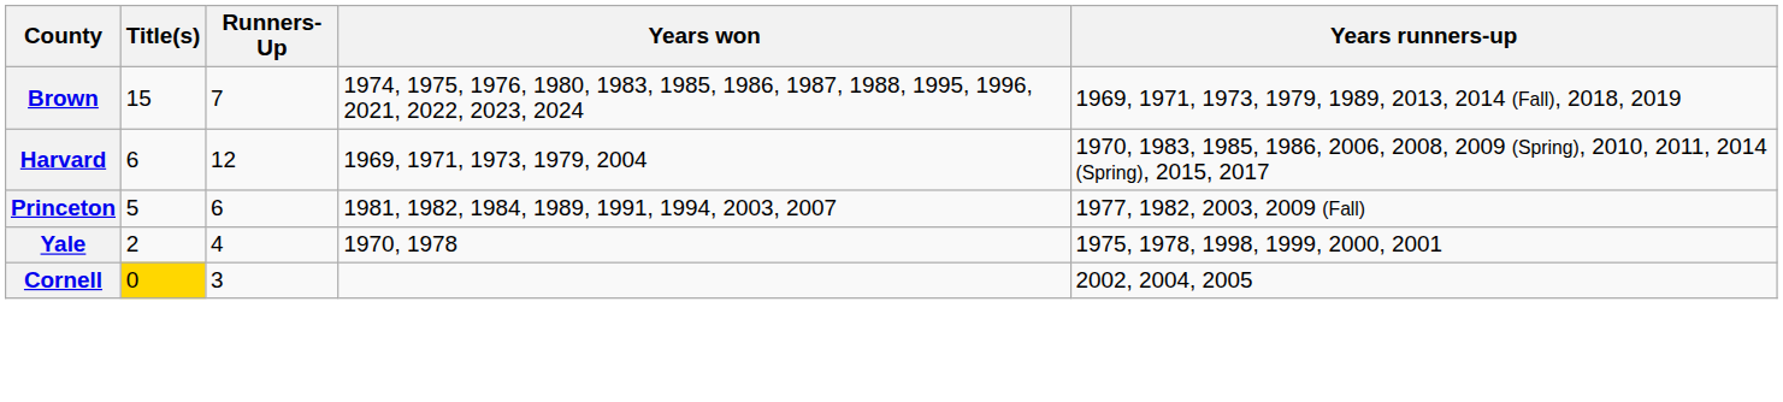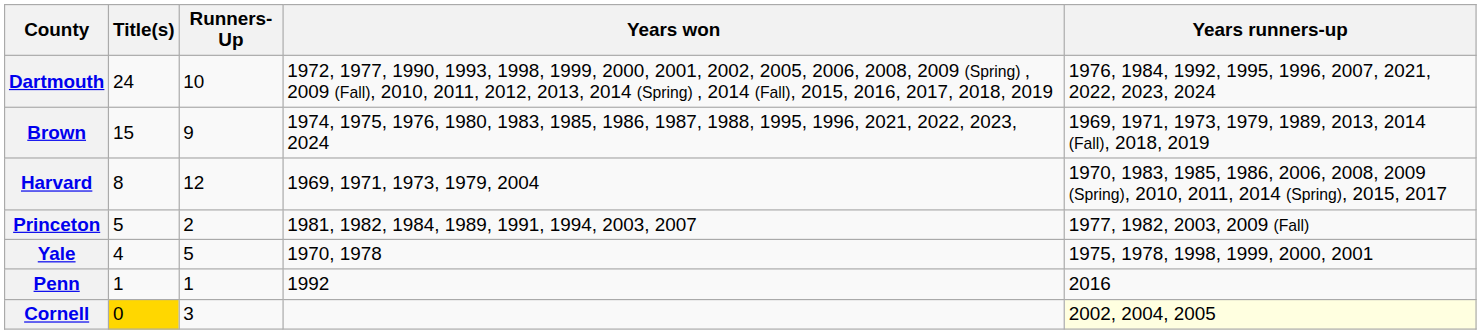+ row: Dartmouth | 24 | 10 | 1972, 1977, 1990, 1993, 1998, 1999, 2000, 2001, 2002, 2005, 2006, 2008, 2009 (Spring) , 2009 (Fall), 2010, 2011, 2012, 2013, 2014 (Spring) , 2014 (Fall), 2015, 2016, 2017, 2018, 2019 | 1976, 1984, 1992, 1995, 1996, 2007, 2021, 2022, 2023, 2024
Brown | Runners-Up: 7 -> 9
Harvard | Title(s): 6 -> 8
Princeton | Runners-Up: 6 -> 2
Yale | Title(s): 2 -> 4
Yale | Runners-Up: 4 -> 5
+ row: Penn | 1 | 1 | 1992 | 2016
Cornell | Years runners-up: no background -> lightyellow background
